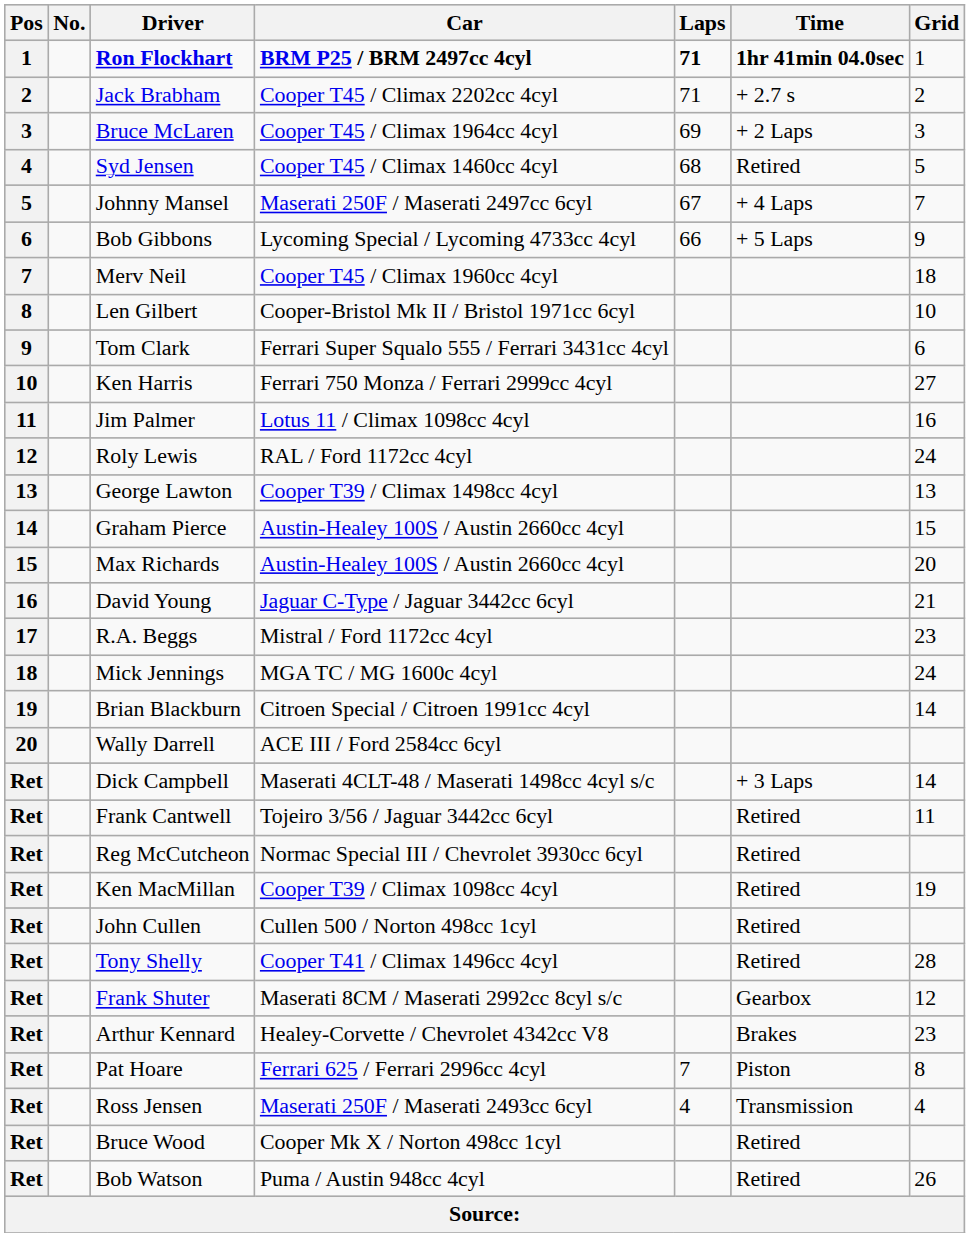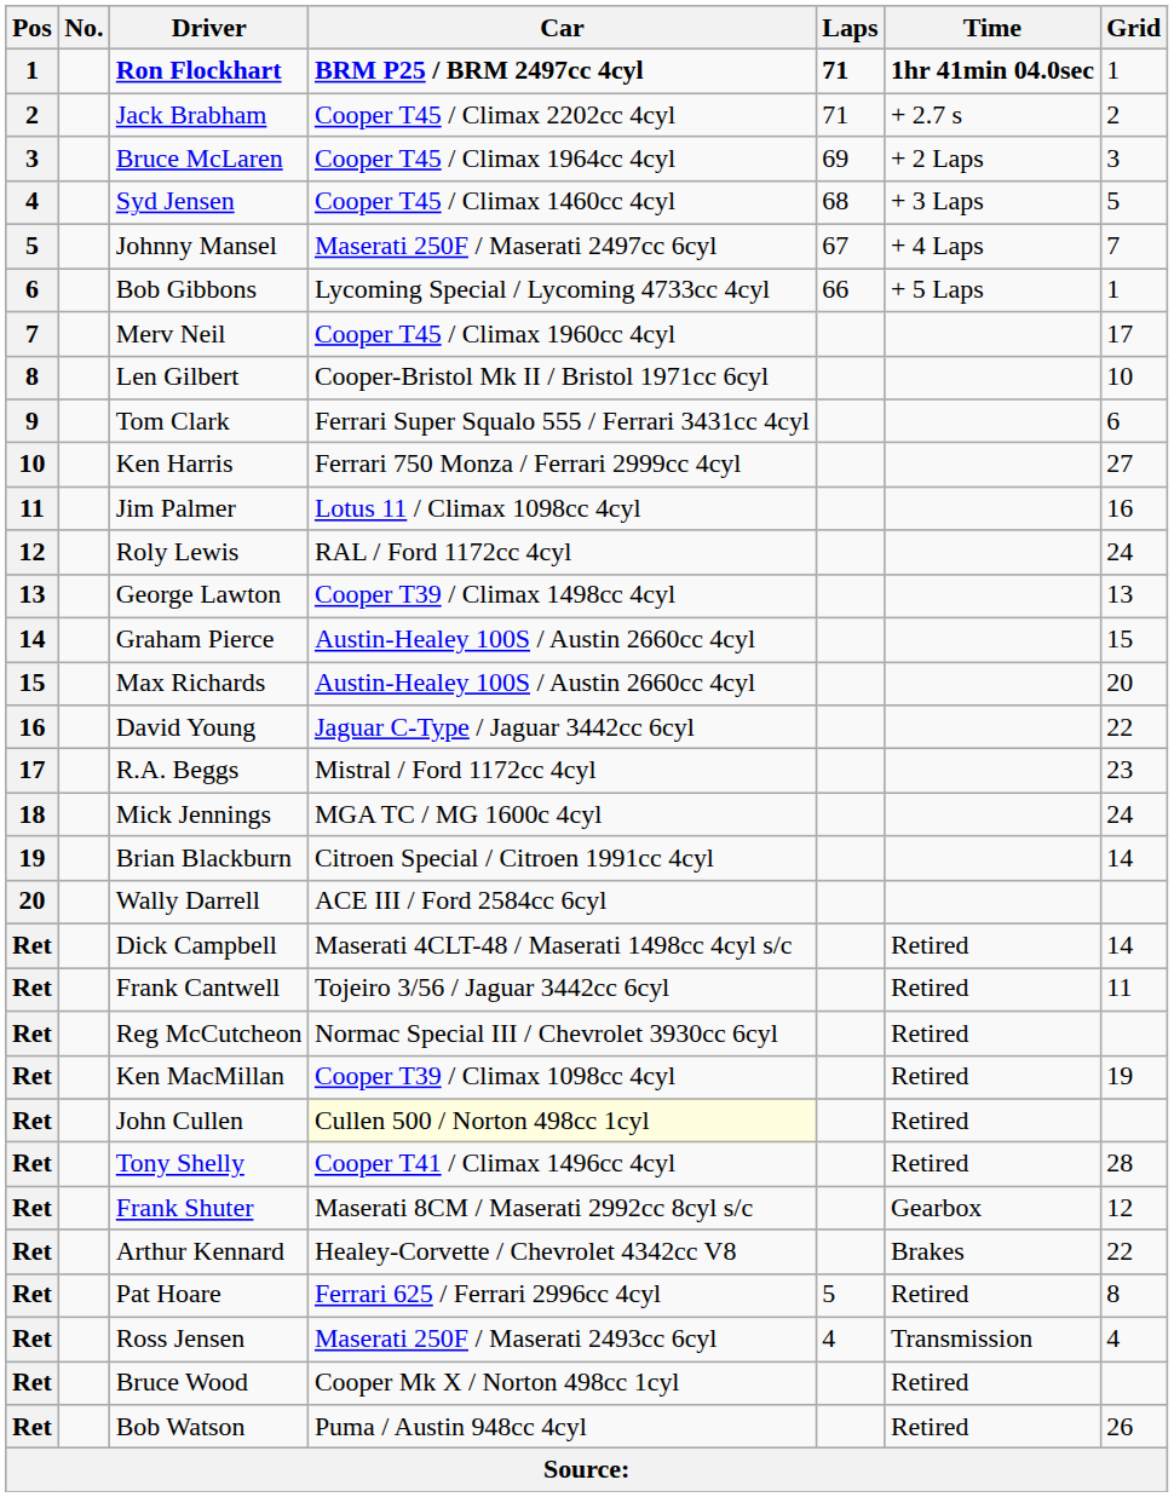Syd Jensen | Time: Retired -> + 3 Laps
Bob Gibbons | Grid: 9 -> 1
Merv Neil | Grid: 18 -> 17
David Young | Grid: 21 -> 22
Dick Campbell | Time: + 3 Laps -> Retired
John Cullen | Car: no background -> lightyellow background
Arthur Kennard | Grid: 23 -> 22
Pat Hoare | Laps: 7 -> 5
Pat Hoare | Time: Piston -> Retired
